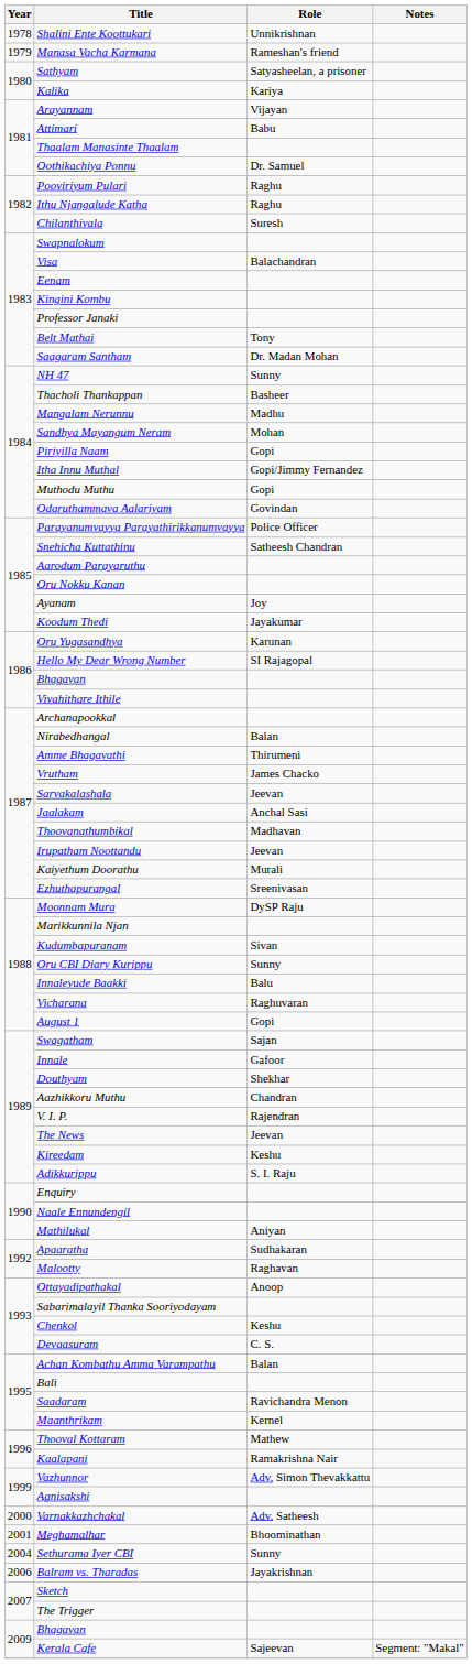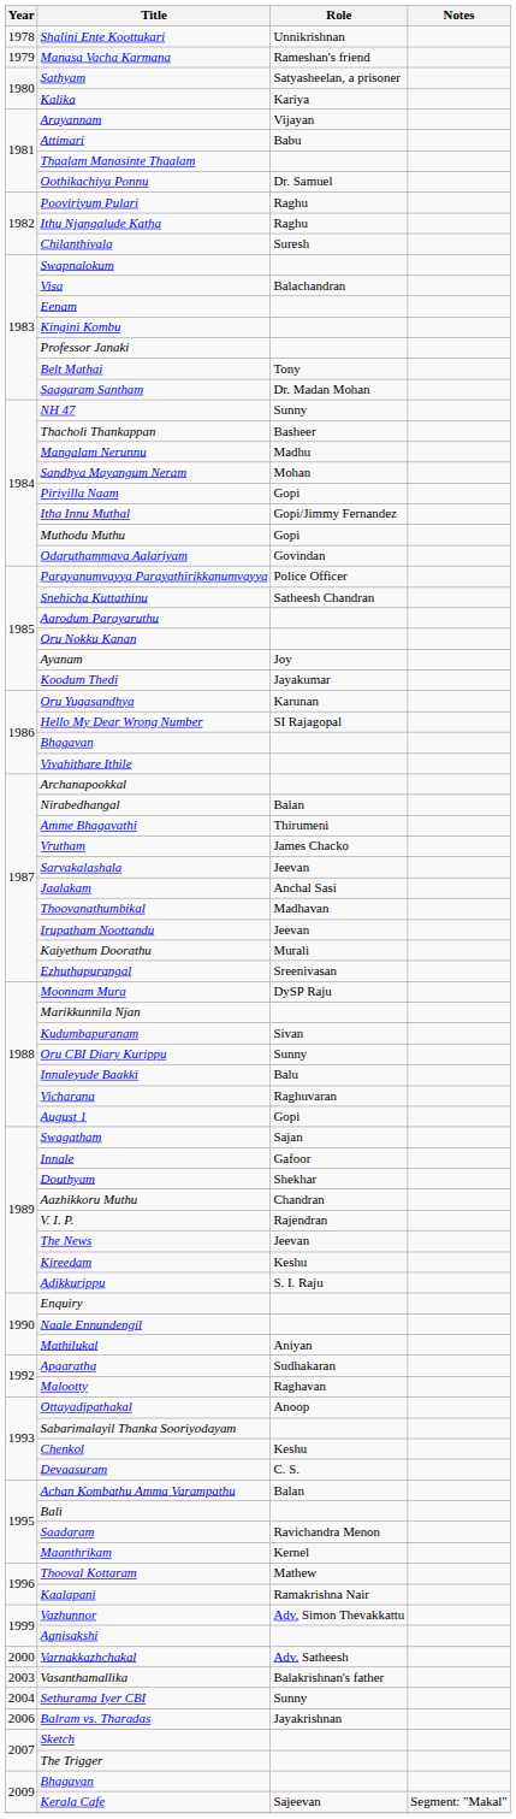- row: 2001 | Meghamalhar | Bhoominathan
+ row: 2003 | Vasanthamallika | Balakrishnan's father
